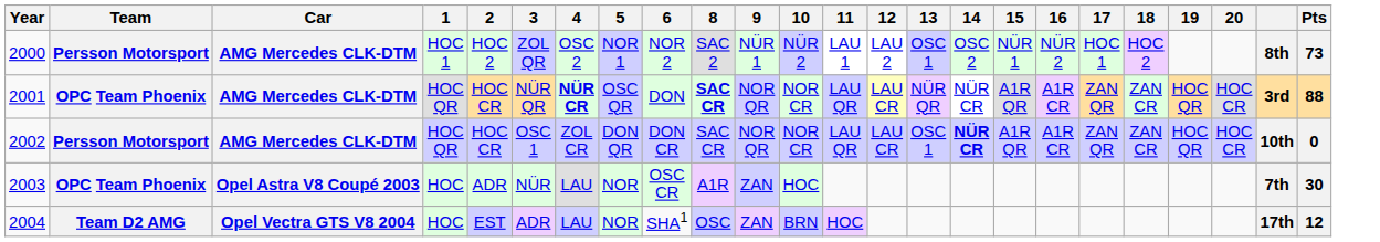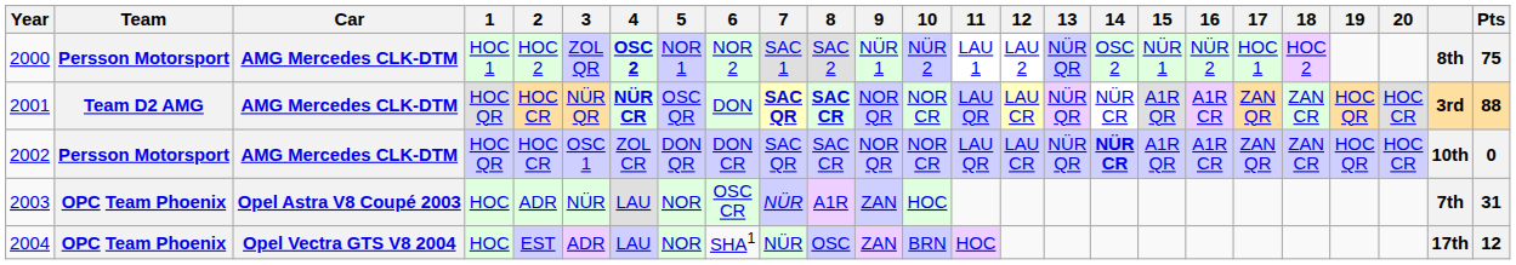+ column: 7 | SAC 1 | SAC QR | SAC QR | NÜR | NÜR
2000 | 4: normal -> bold
2000 | 13: OSC 1 -> NÜR QR
2000 | Pts: 73 -> 75
2001 | Team: OPC Team Phoenix -> Team D2 AMG
2002 | 13: OSC 1 -> NÜR QR
2003 | Pts: 30 -> 31
2004 | Team: Team D2 AMG -> OPC Team Phoenix
